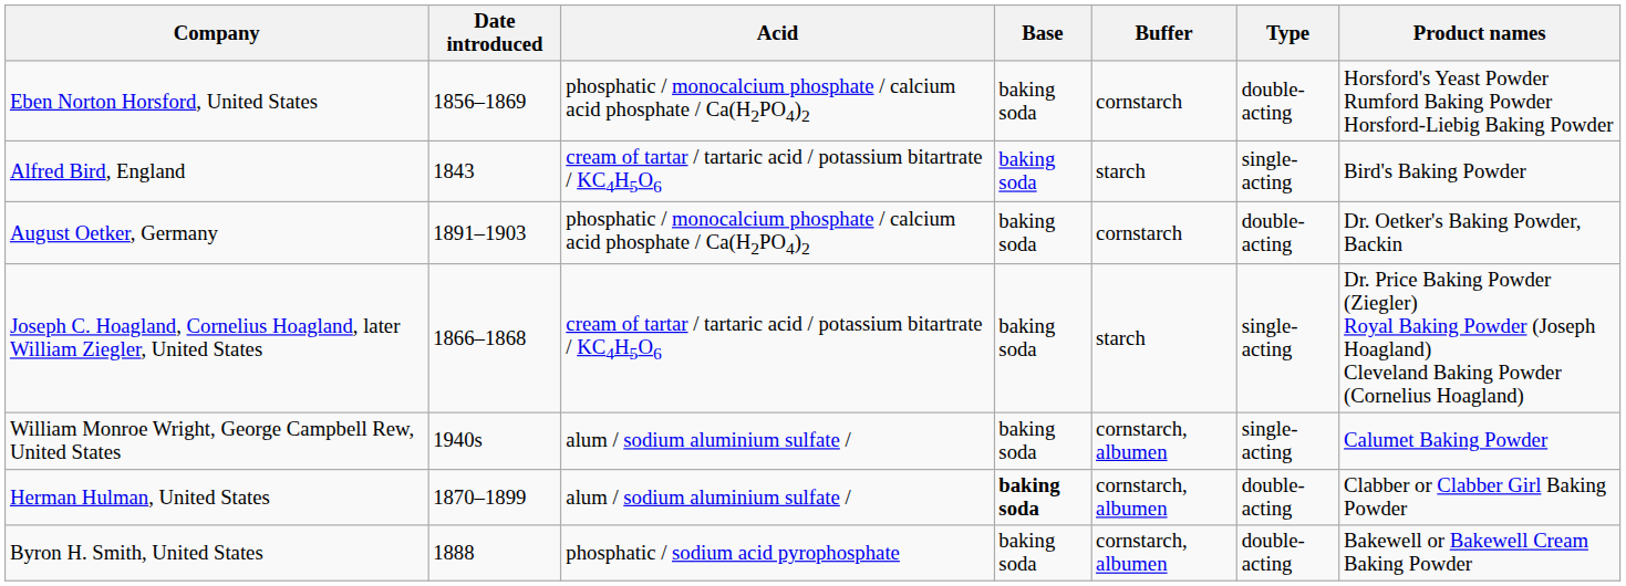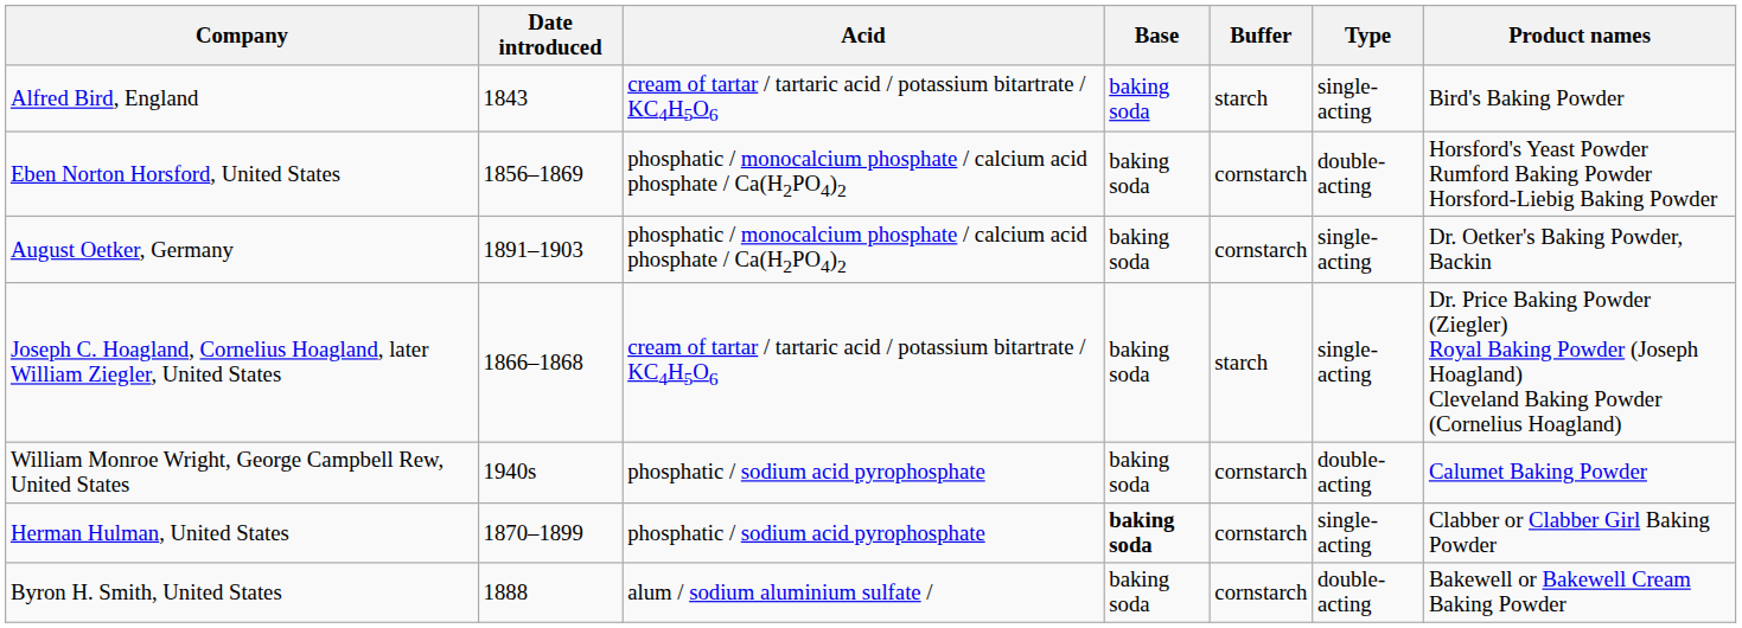rows swapped: Alfred Bird, England <-> Eben Norton Horsford, United States
August Oetker, Germany | Type: double-acting -> single-acting
William Monroe Wright, George Campbell Rew, United States | Acid: alum / sodium aluminium sulfate / -> phosphatic / sodium acid pyrophosphate
William Monroe Wright, George Campbell Rew, United States | Buffer: cornstarch, albumen -> cornstarch
William Monroe Wright, George Campbell Rew, United States | Type: single-acting -> double-acting
Herman Hulman, United States | Acid: alum / sodium aluminium sulfate / -> phosphatic / sodium acid pyrophosphate
Herman Hulman, United States | Buffer: cornstarch, albumen -> cornstarch
Herman Hulman, United States | Type: double-acting -> single-acting
Byron H. Smith, United States | Acid: phosphatic / sodium acid pyrophosphate -> alum / sodium aluminium sulfate /
Byron H. Smith, United States | Buffer: cornstarch, albumen -> cornstarch
